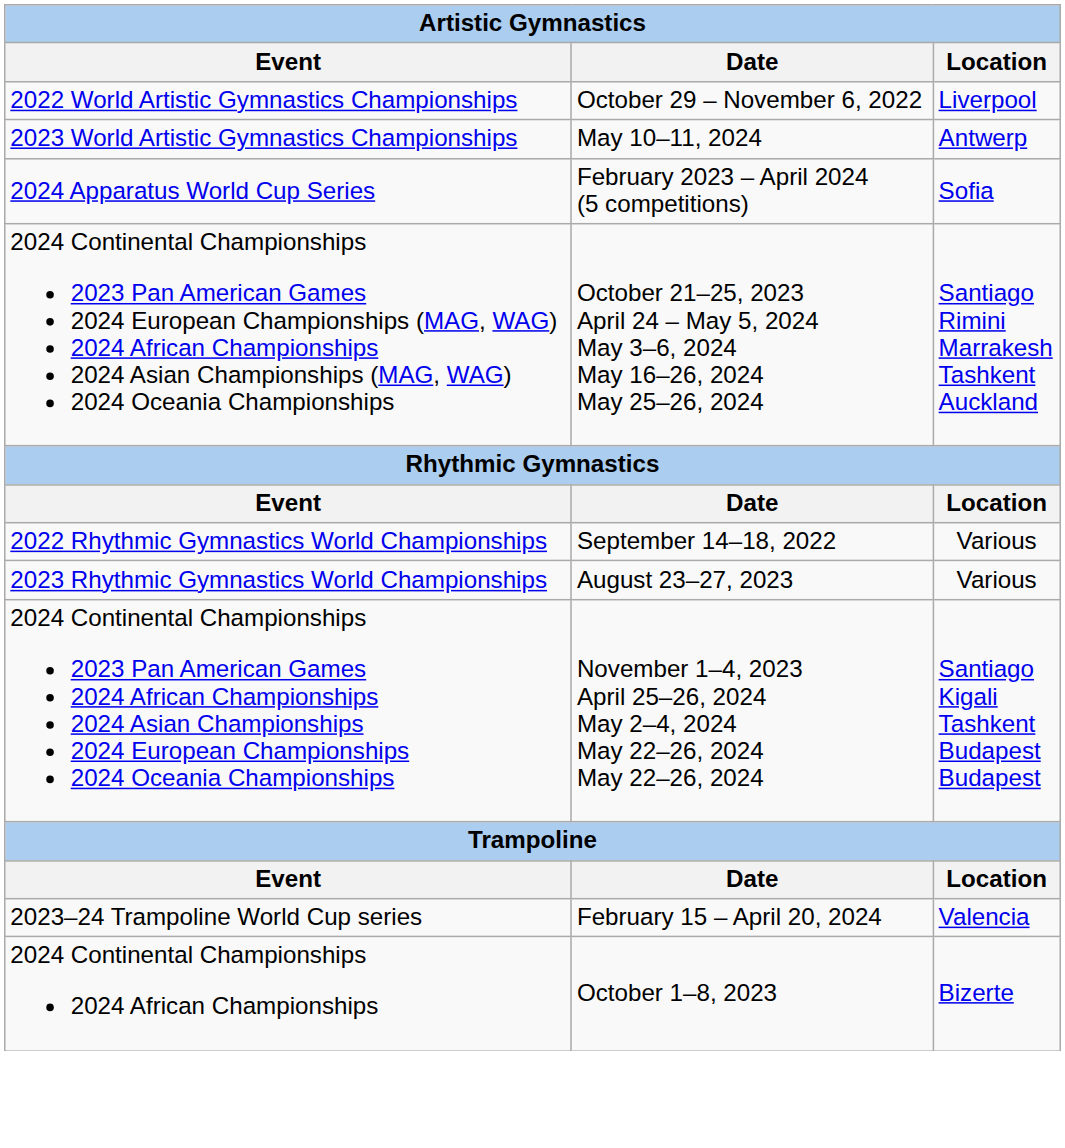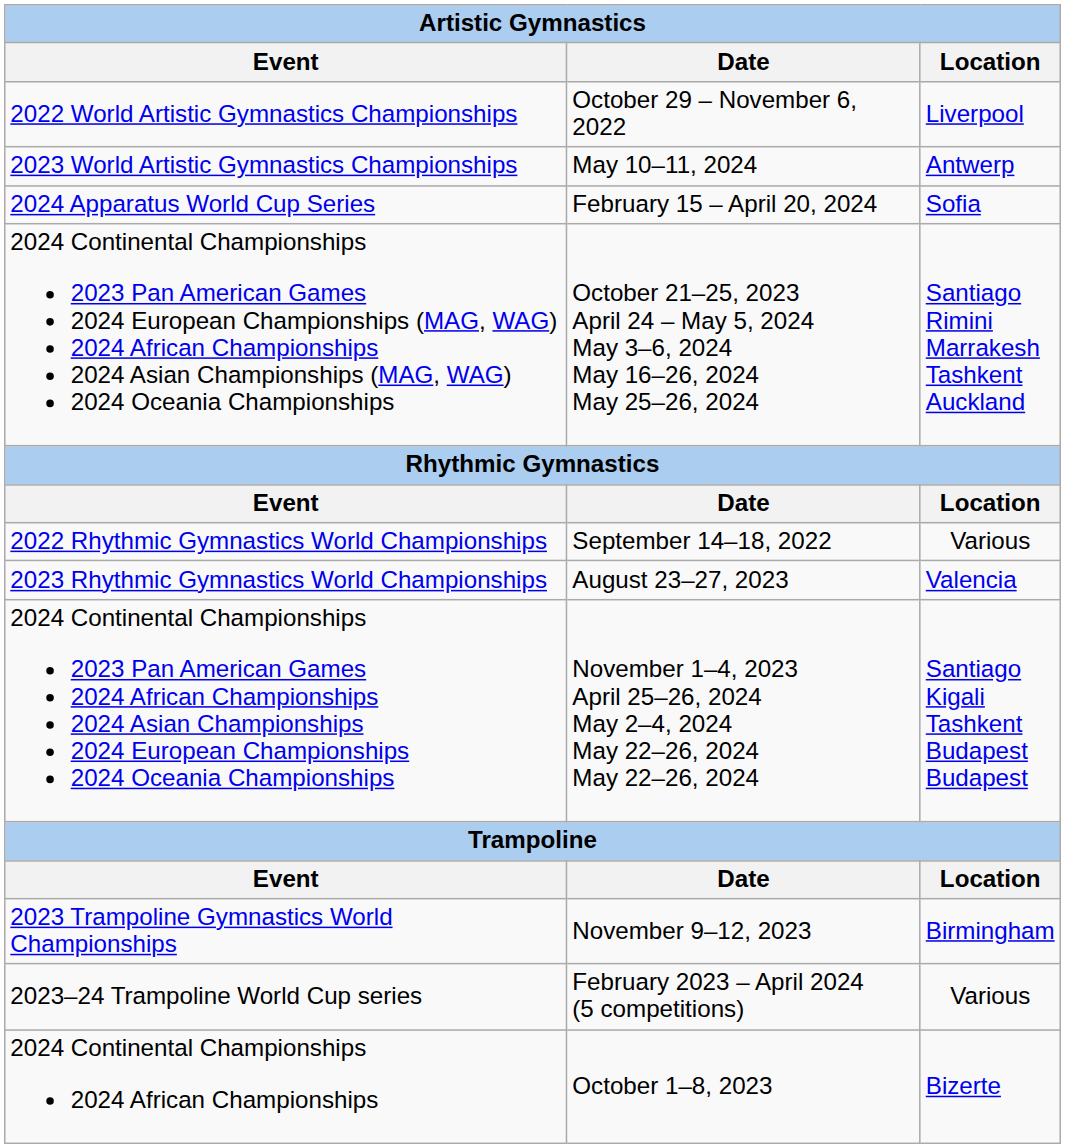2024 Apparatus World Cup Series | Date: February 2023 – April 2024 (5 competitions) -> February 15 – April 20, 2024
2023 Rhythmic Gymnastics World Championships | Location: Various -> Valencia
+ row: 2023 Trampoline Gymnastics World Championships | November 9–12, 2023 | Birmingham
2023–24 Trampoline World Cup series | Date: February 15 – April 20, 2024 -> February 2023 – April 2024 (5 competitions)
2023–24 Trampoline World Cup series | Location: Valencia -> Various
